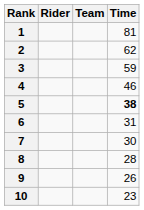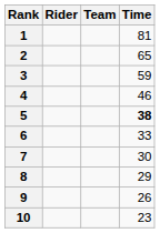2 | Time: 62 -> 65
6 | Time: 31 -> 33
8 | Time: 28 -> 29
